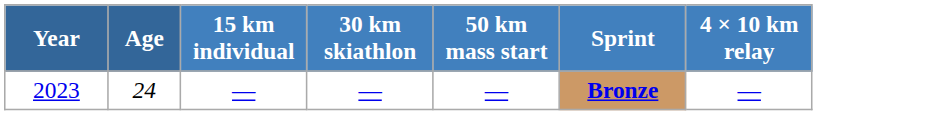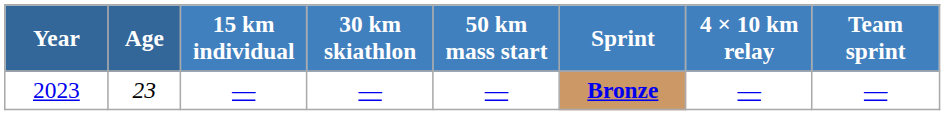+ column: Team sprint | —
2023 | Age: 24 -> 23
